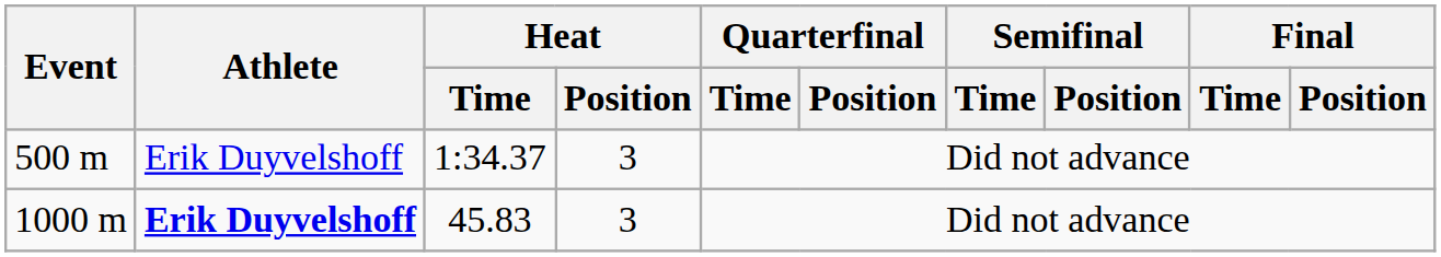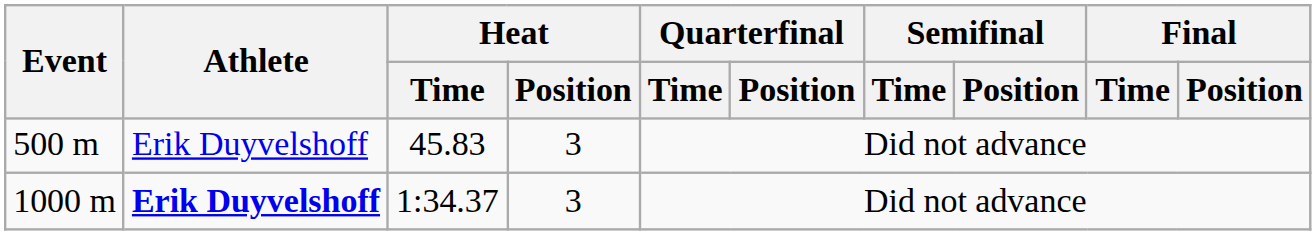500 m | Heat / Time: 1:34.37 -> 45.83
1000 m | Heat / Time: 45.83 -> 1:34.37
